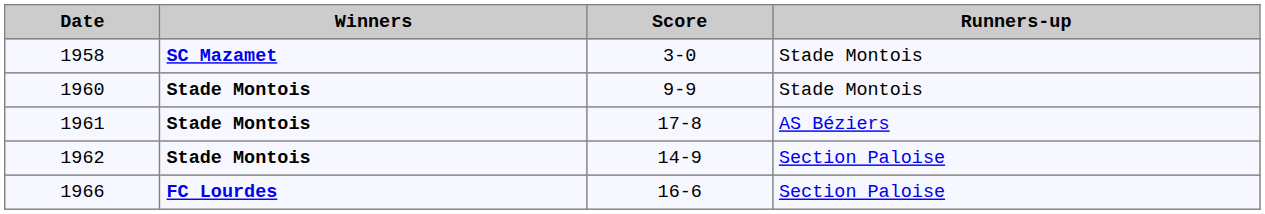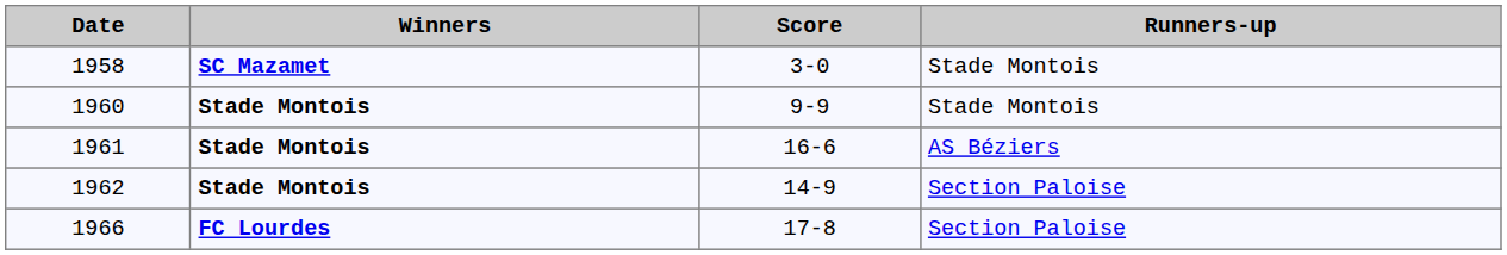1961 | Score: 17-8 -> 16-6
1966 | Score: 16-6 -> 17-8
